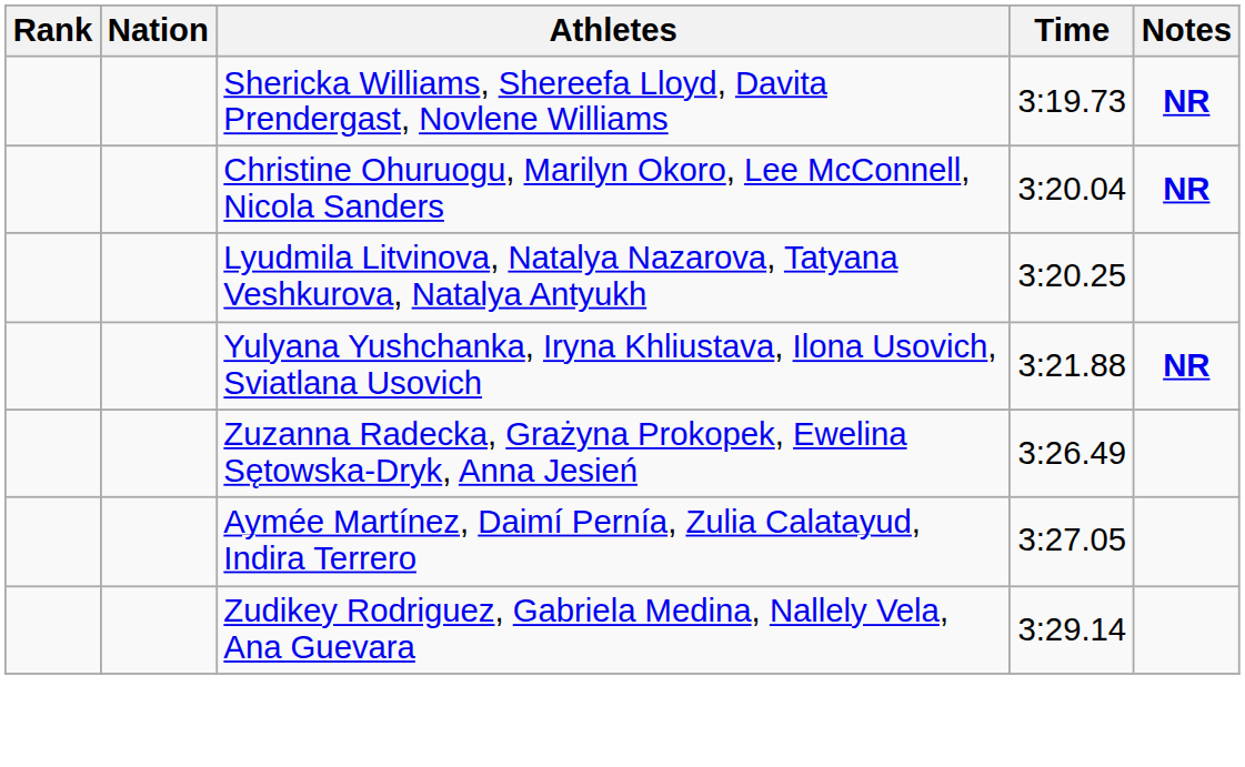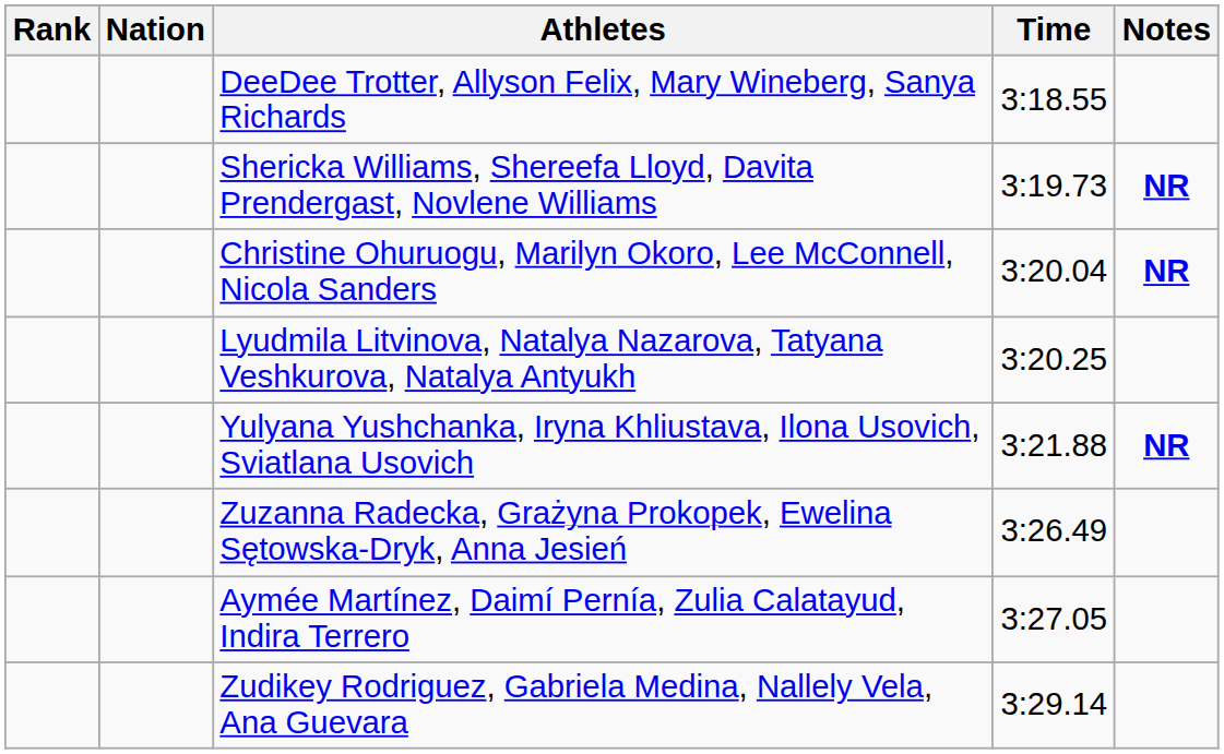+ row: DeeDee Trotter, Allyson Felix, Mary Wineberg, Sanya Richards | 3:18.55
